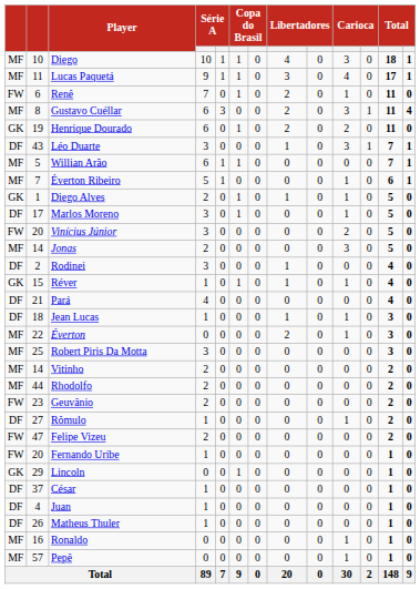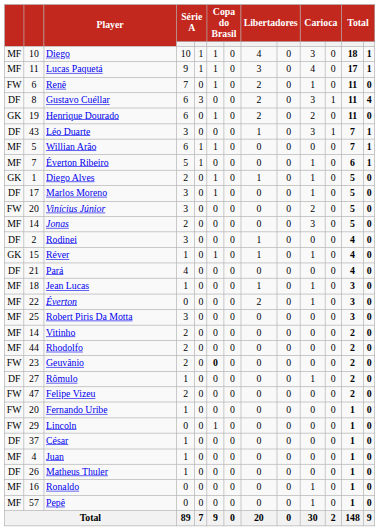Gustavo Cuéllar | column 1: MF -> DF
Jean Lucas | column 1: DF -> MF
Geuvânio | column 6: normal -> bold
Lincoln | column 1: GK -> FW
Juan | column 1: DF -> MF
